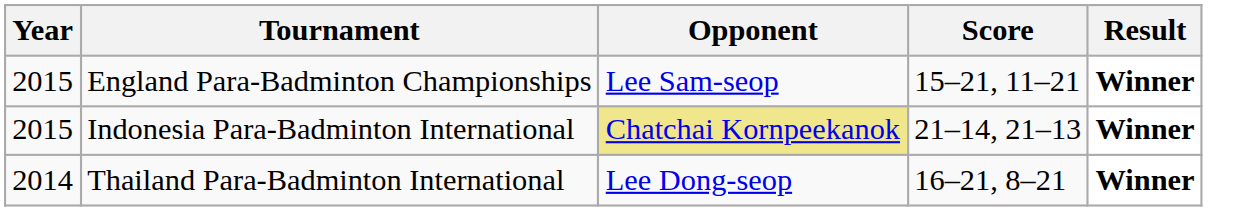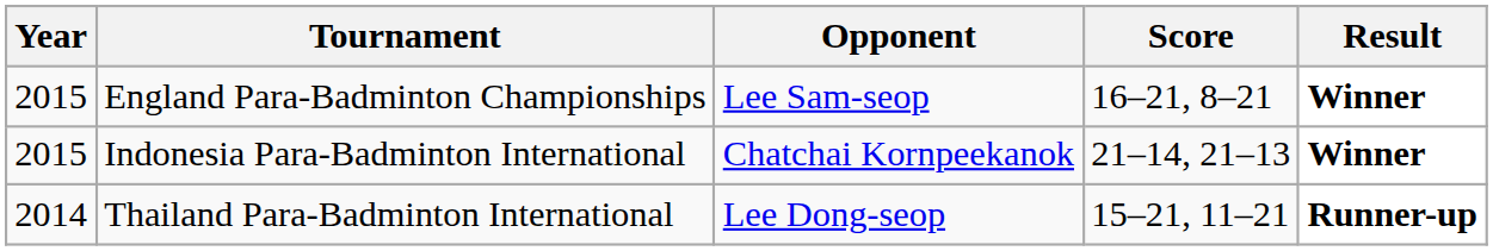England Para-Badminton Championships | Score: 15–21, 11–21 -> 16–21, 8–21
Indonesia Para-Badminton International | Opponent: khaki background -> no background
Thailand Para-Badminton International | Score: 16–21, 8–21 -> 15–21, 11–21
Thailand Para-Badminton International | Result: Winner -> Runner-up
